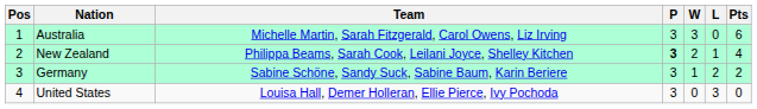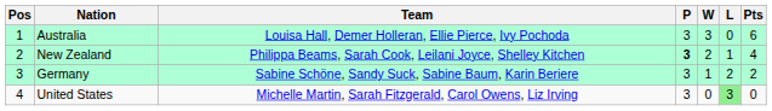Australia | Team: Michelle Martin, Sarah Fitzgerald, Carol Owens, Liz Irving -> Louisa Hall, Demer Holleran, Ellie Pierce, Ivy Pochoda
United States | Team: Louisa Hall, Demer Holleran, Ellie Pierce, Ivy Pochoda -> Michelle Martin, Sarah Fitzgerald, Carol Owens, Liz Irving
United States | L: no background -> lightgreen background
